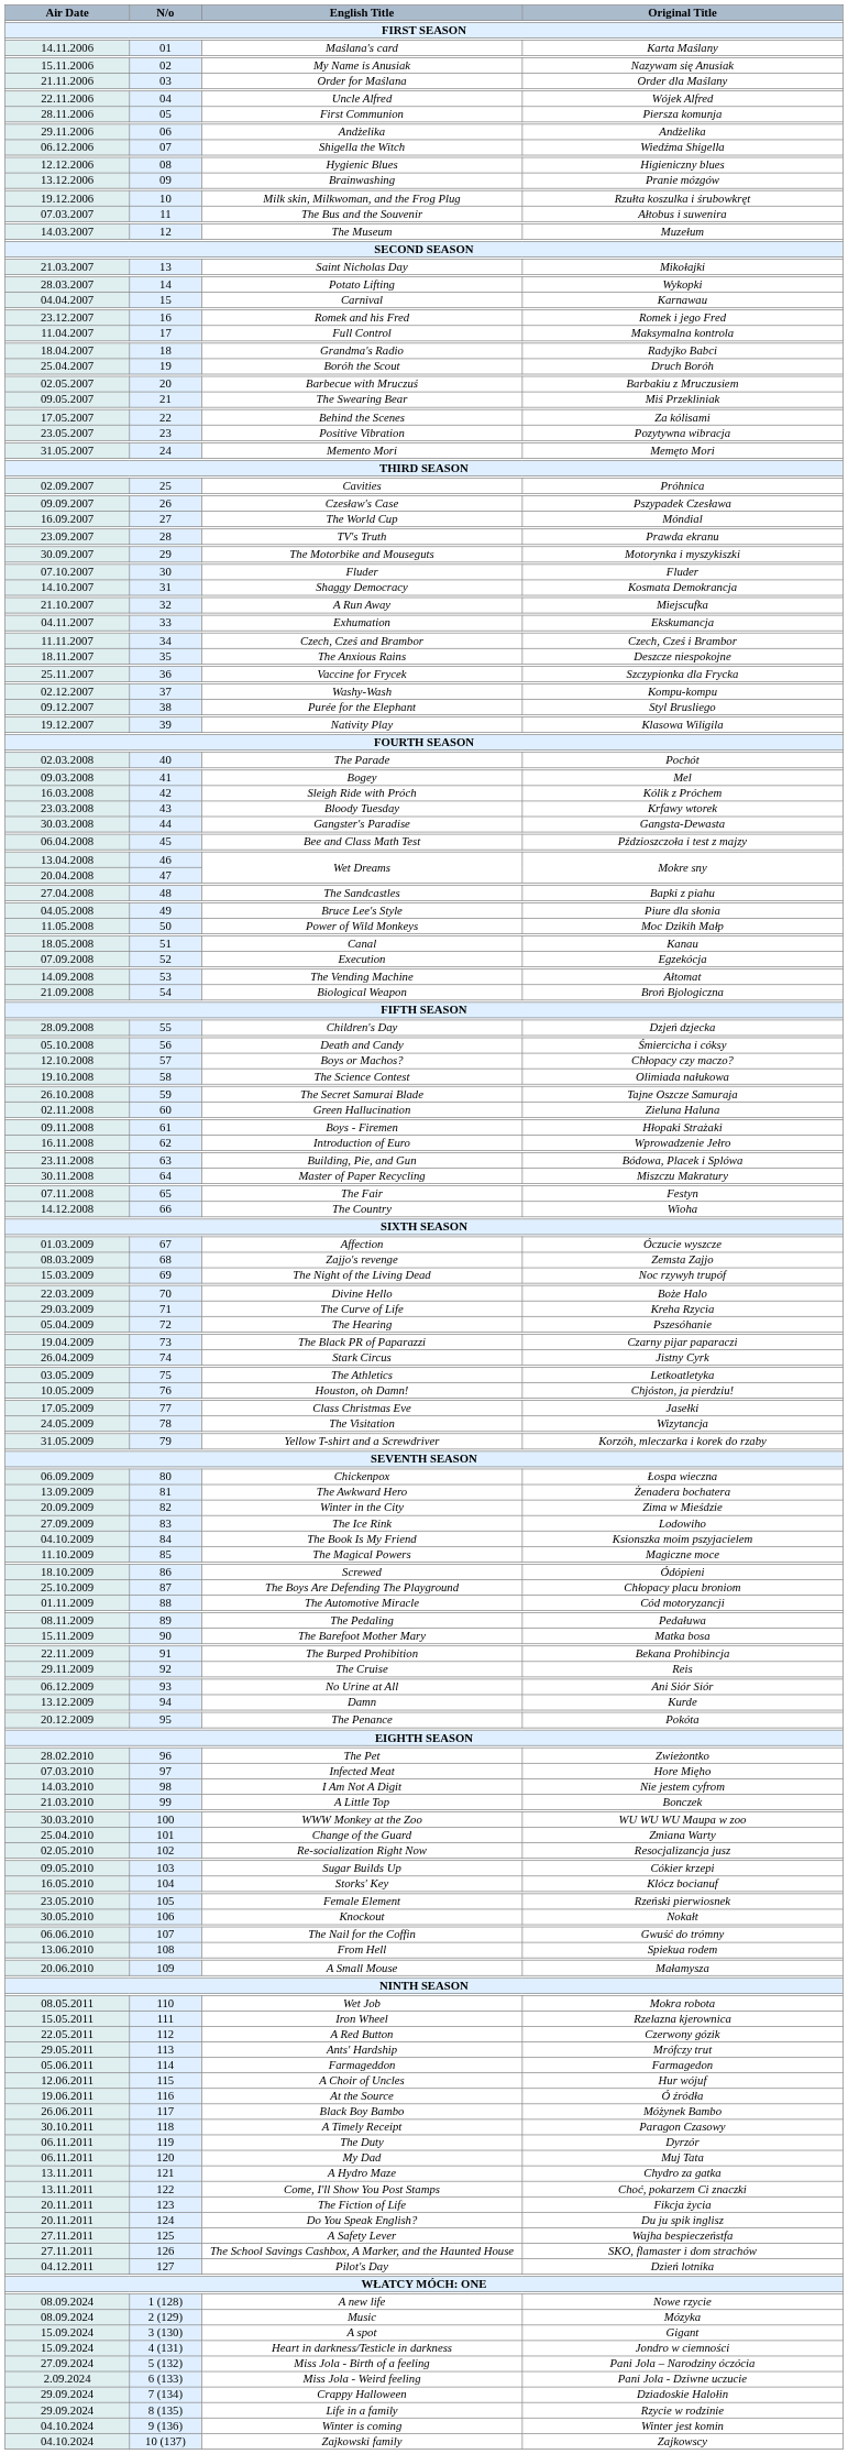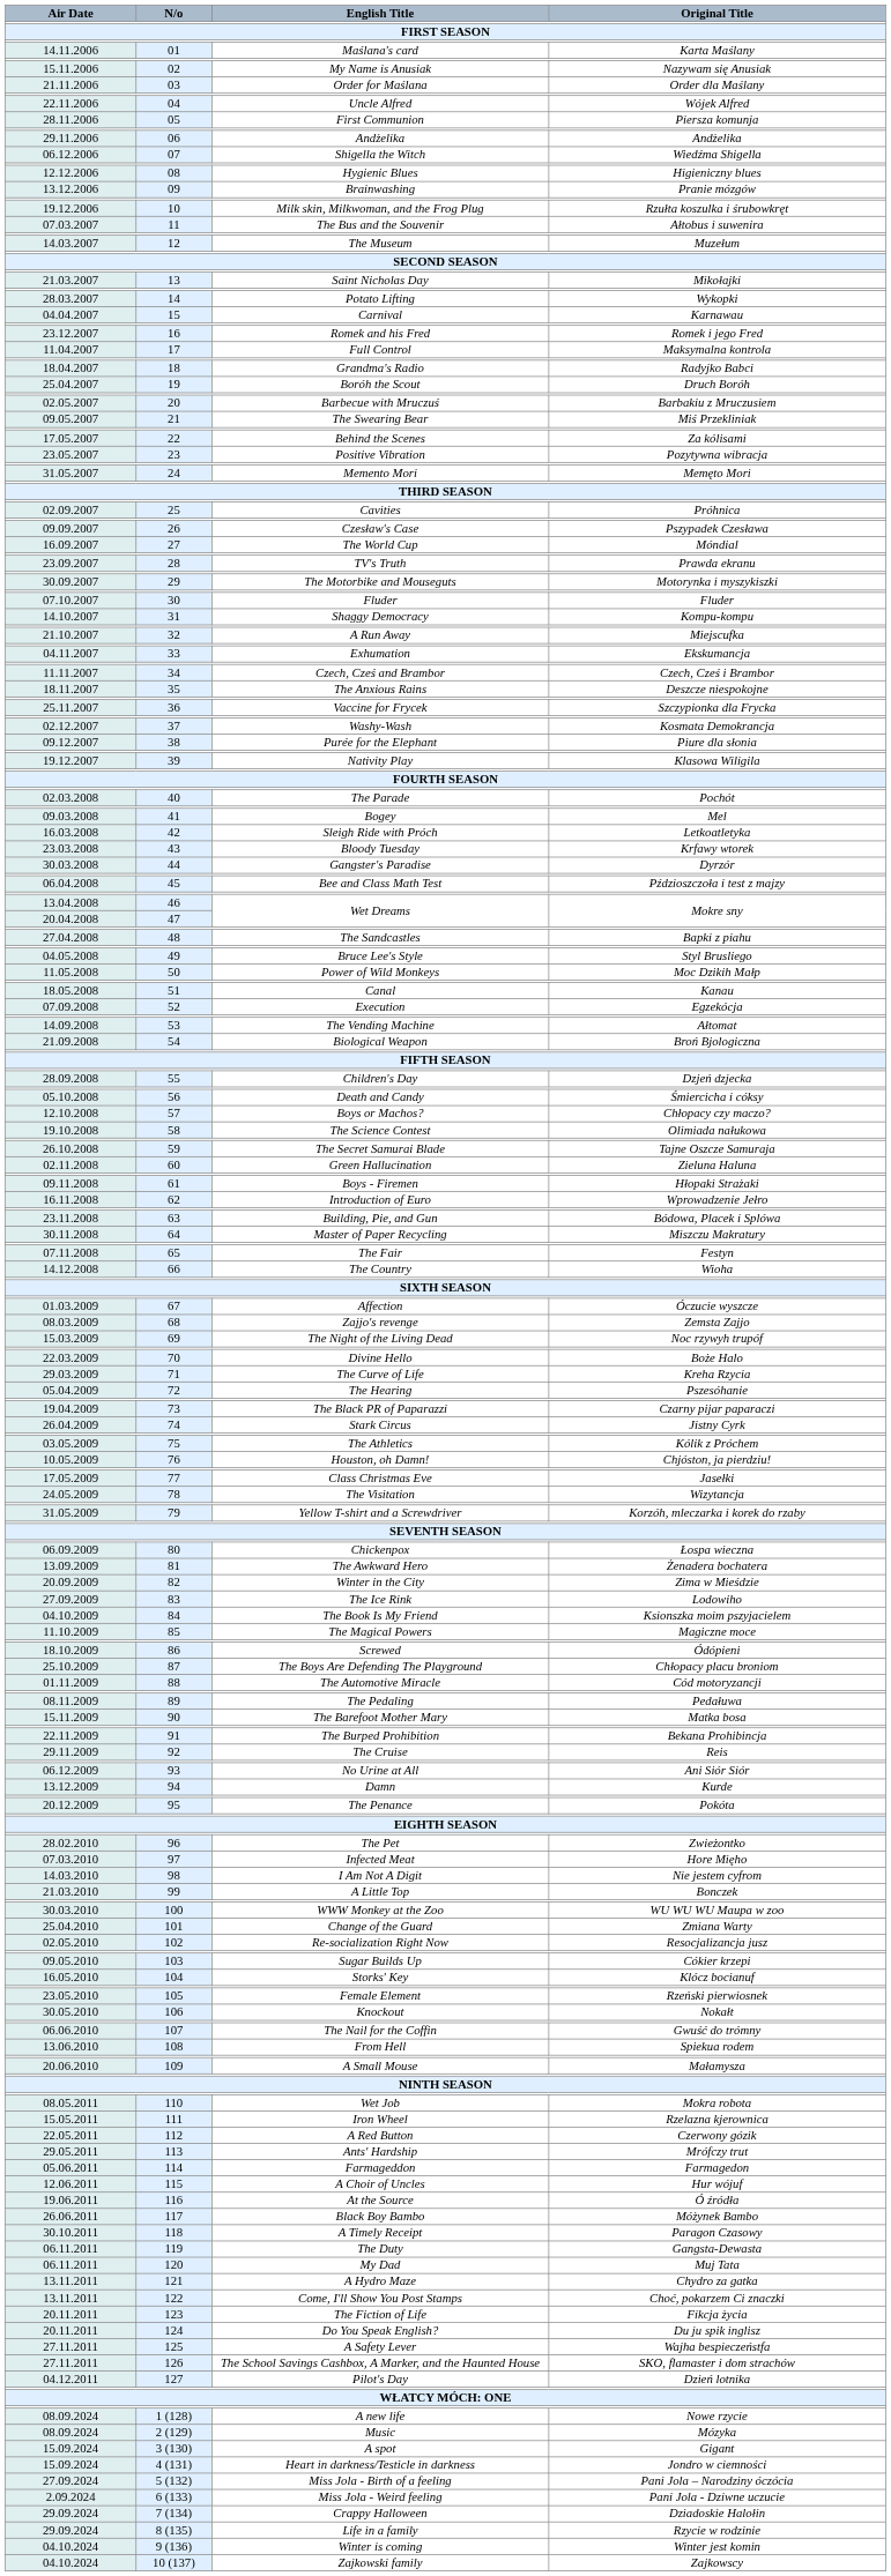31 | Original Title: Kosmata Demokrancja -> Kompu-kompu
37 | Original Title: Kompu-kompu -> Kosmata Demokrancja
38 | Original Title: Styl Brusliego -> Piure dla słonia
42 | Original Title: Kólik z Próchem -> Letkoatletyka
44 | Original Title: Gangsta-Dewasta -> Dyrzór
49 | Original Title: Piure dla słonia -> Styl Brusliego
75 | Original Title: Letkoatletyka -> Kólik z Próchem
119 | Original Title: Dyrzór -> Gangsta-Dewasta
